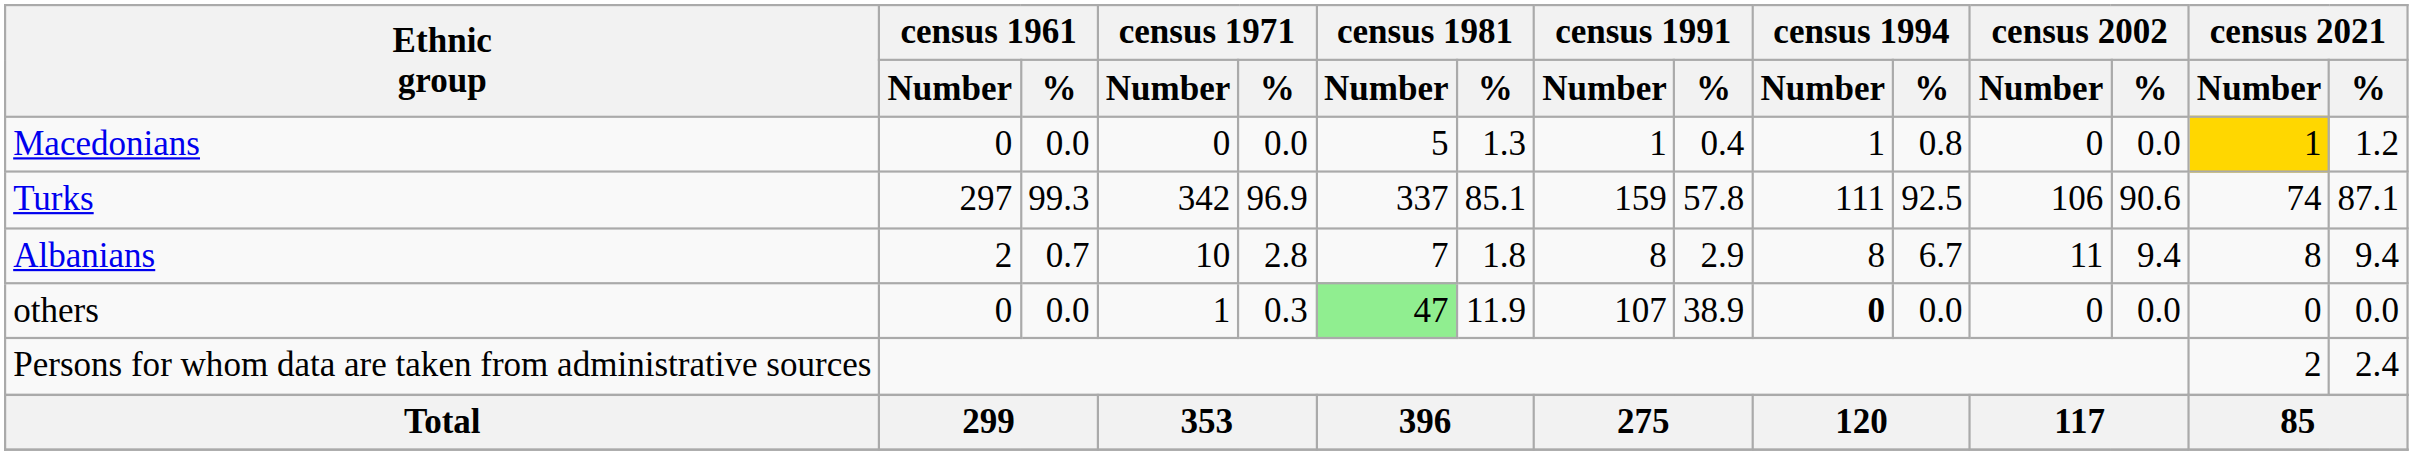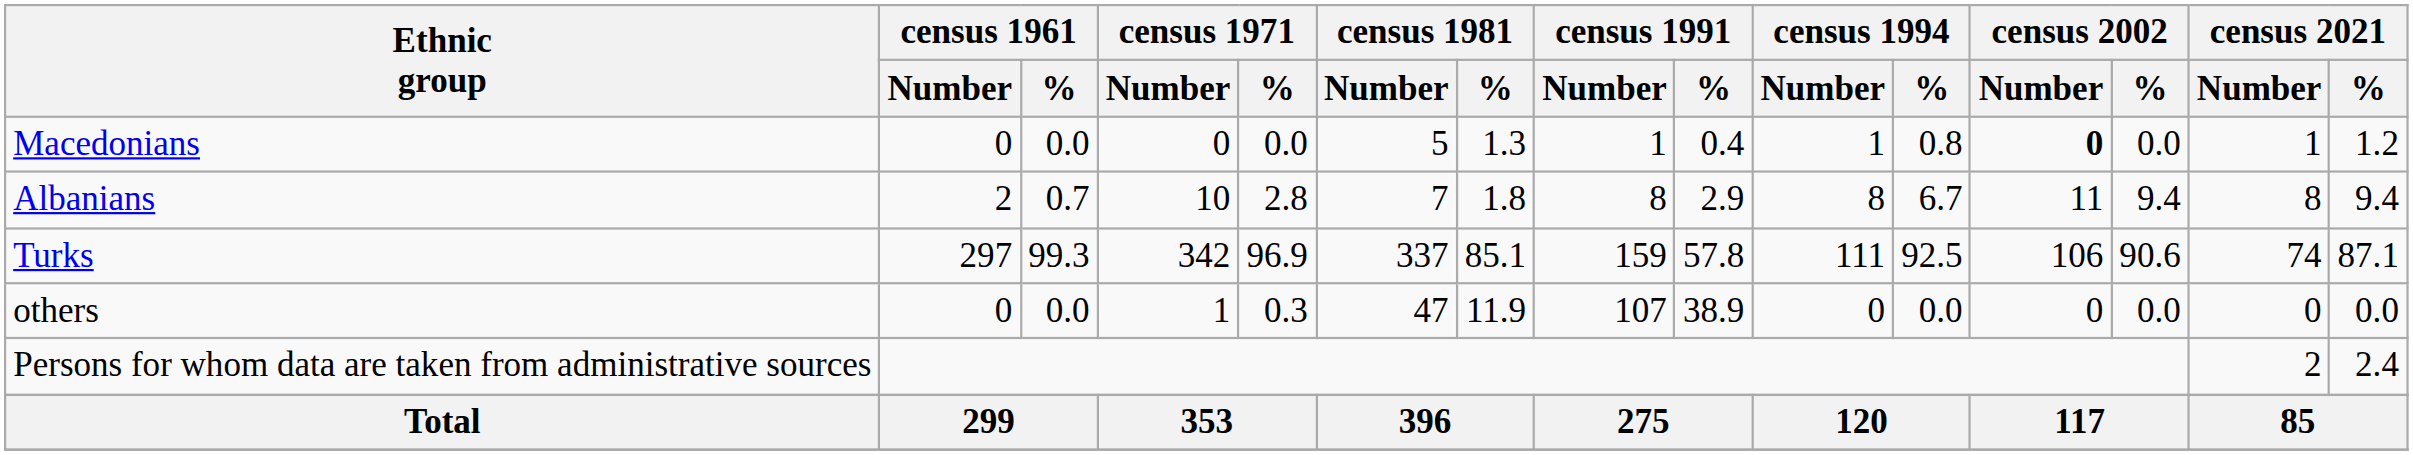Macedonians | census 2002 / Number: normal -> bold
Macedonians | census 2021 / Number: gold background -> no background
rows swapped: Albanians <-> Turks
others | census 1981 / Number: lightgreen background -> no background
others | census 1994 / Number: bold -> normal
